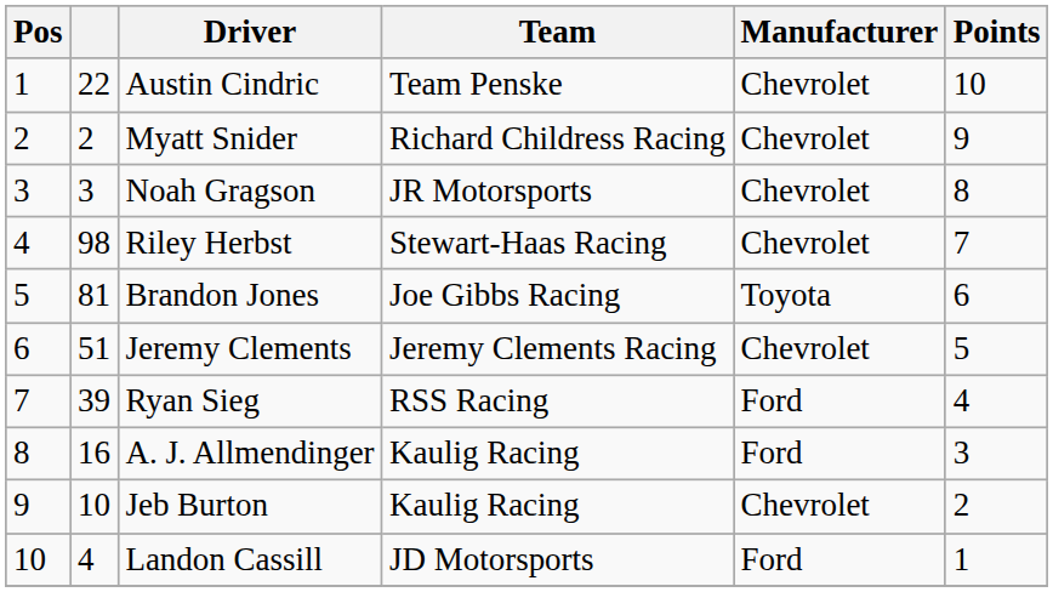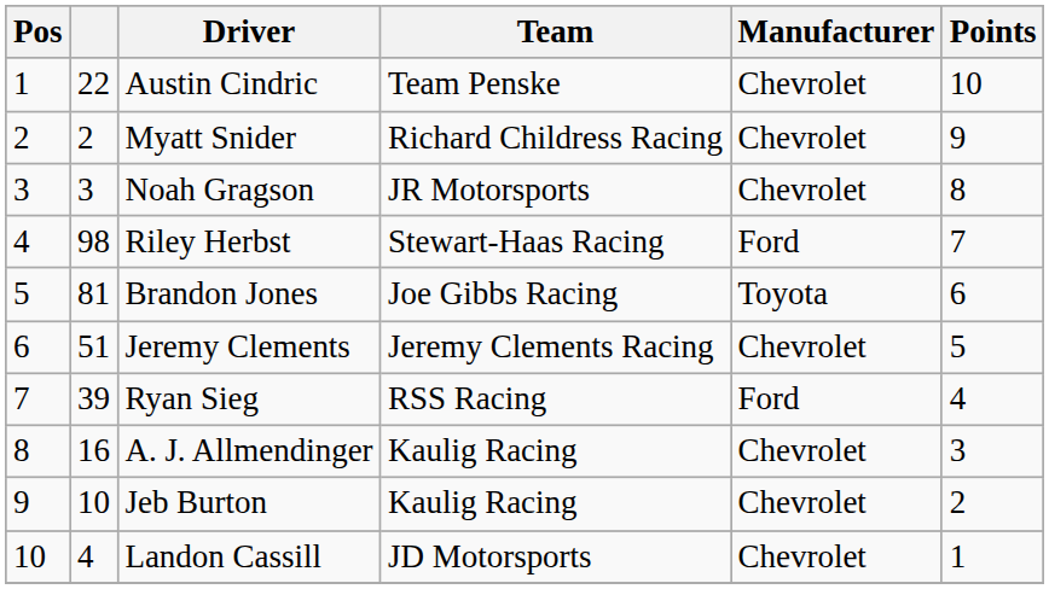Riley Herbst | Manufacturer: Chevrolet -> Ford
A. J. Allmendinger | Manufacturer: Ford -> Chevrolet
Landon Cassill | Manufacturer: Ford -> Chevrolet
